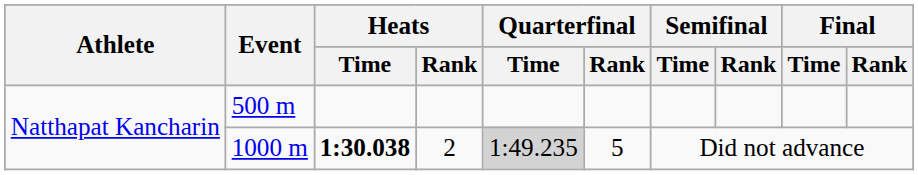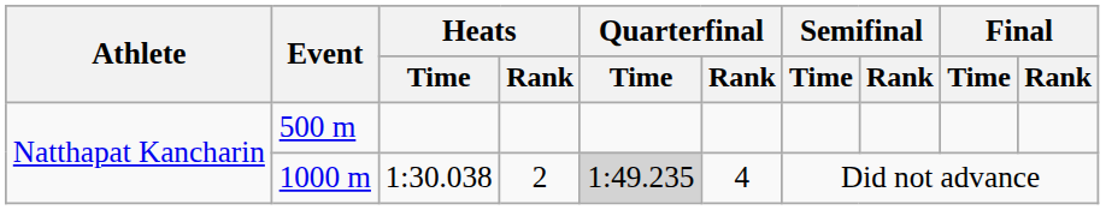1000 m | Heats / Time: bold -> normal
1000 m | Quarterfinal / Rank: 5 -> 4
